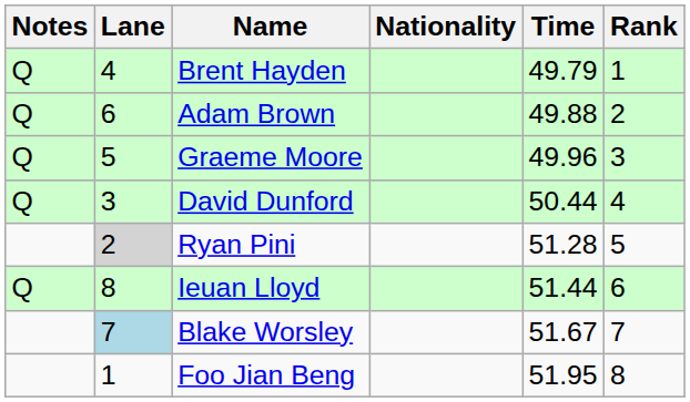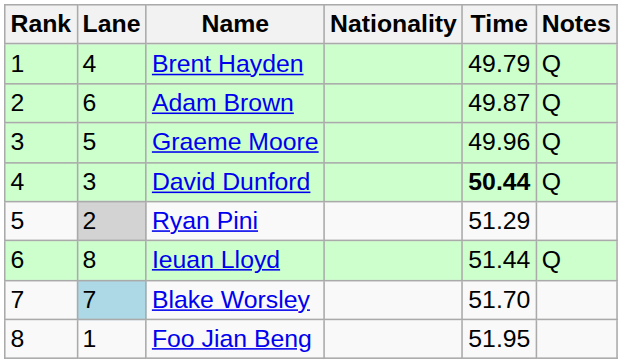columns swapped: Rank <-> Notes
Adam Brown | Time: 49.88 -> 49.87
David Dunford | Time: normal -> bold
Ryan Pini | Time: 51.28 -> 51.29
Blake Worsley | Time: 51.67 -> 51.70
